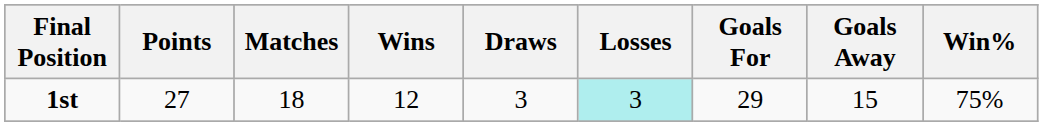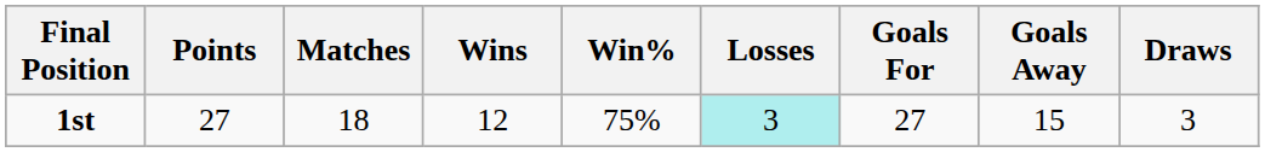columns swapped: Draws <-> Win%
1st | Goals For: 29 -> 27
